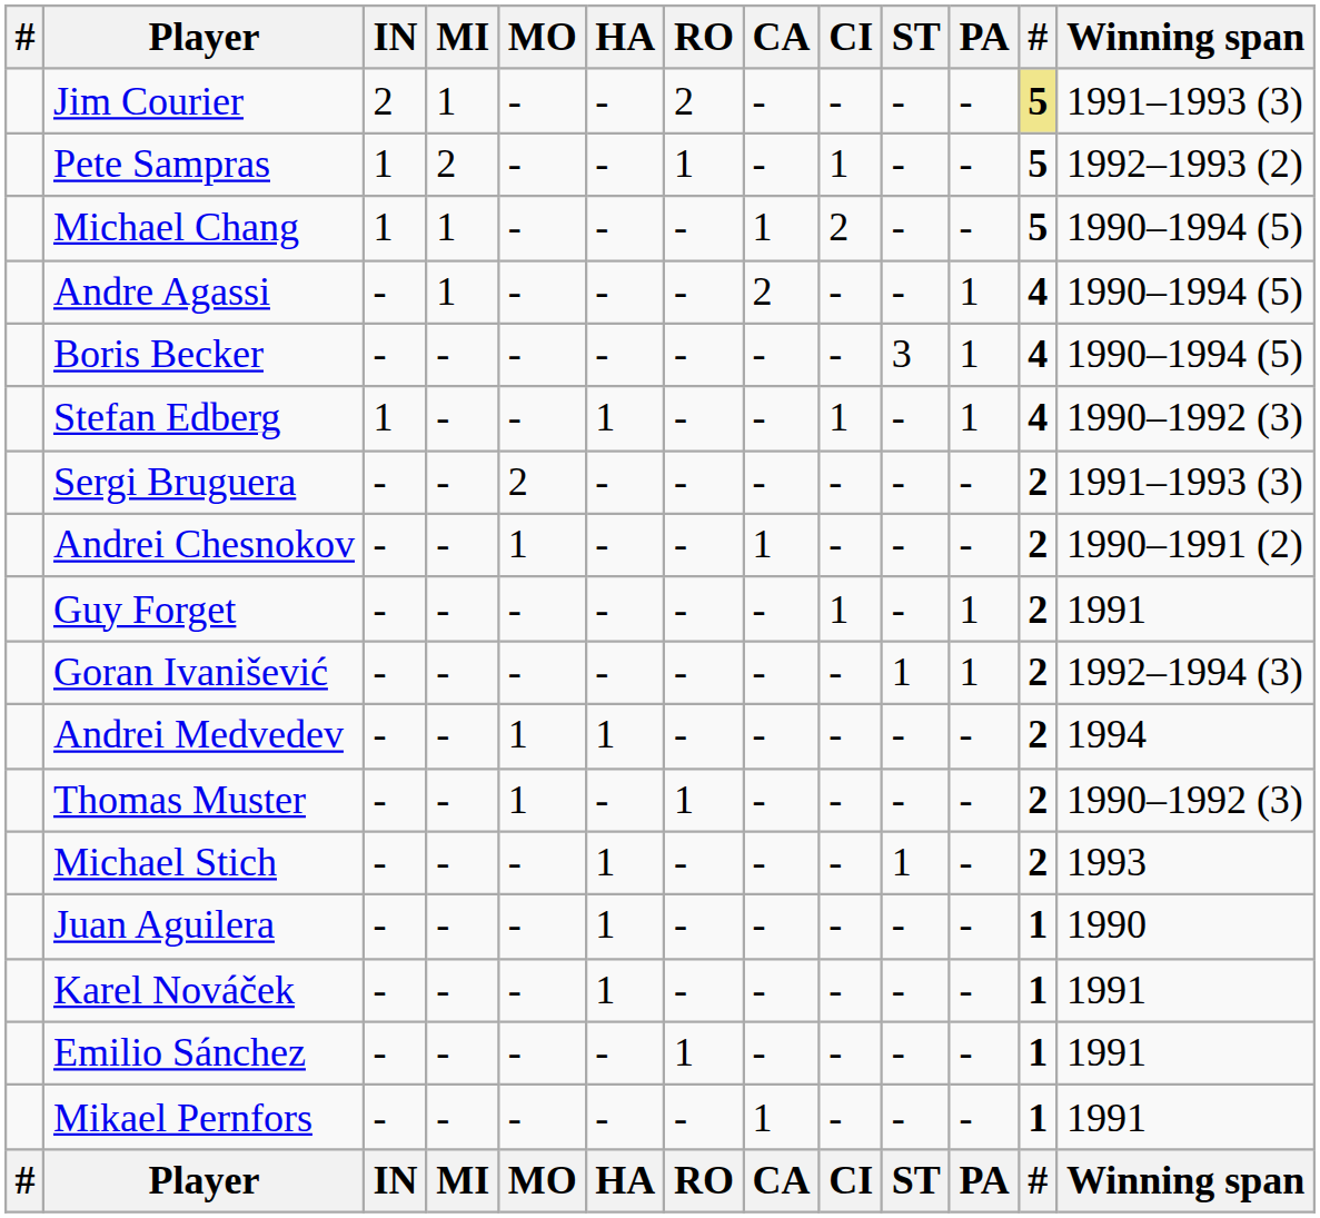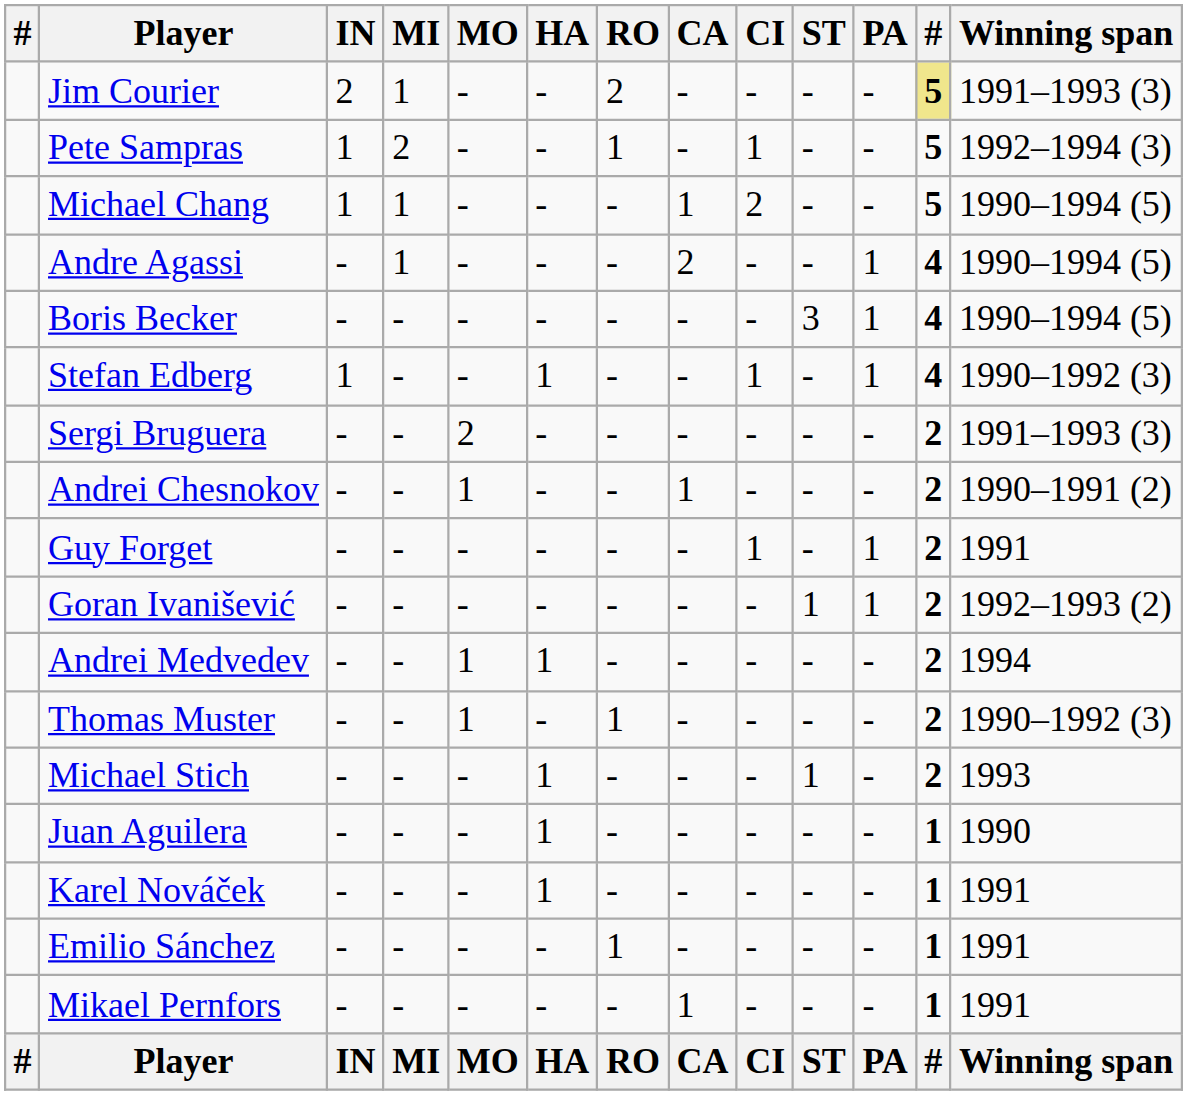Pete Sampras | Winning span: 1992–1993 (2) -> 1992–1994 (3)
Goran Ivanišević | Winning span: 1992–1994 (3) -> 1992–1993 (2)
